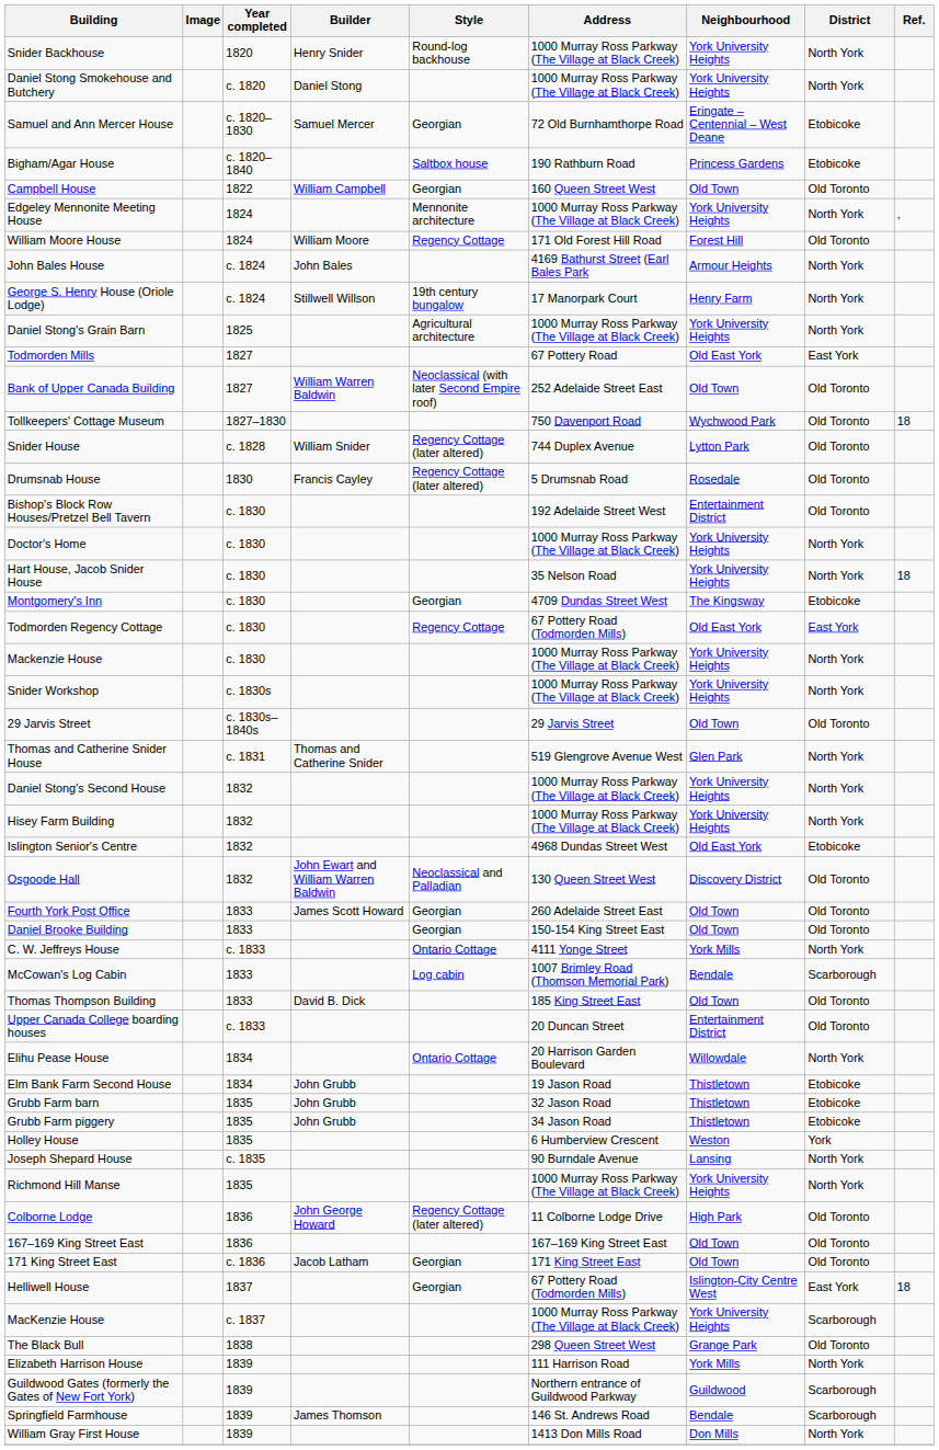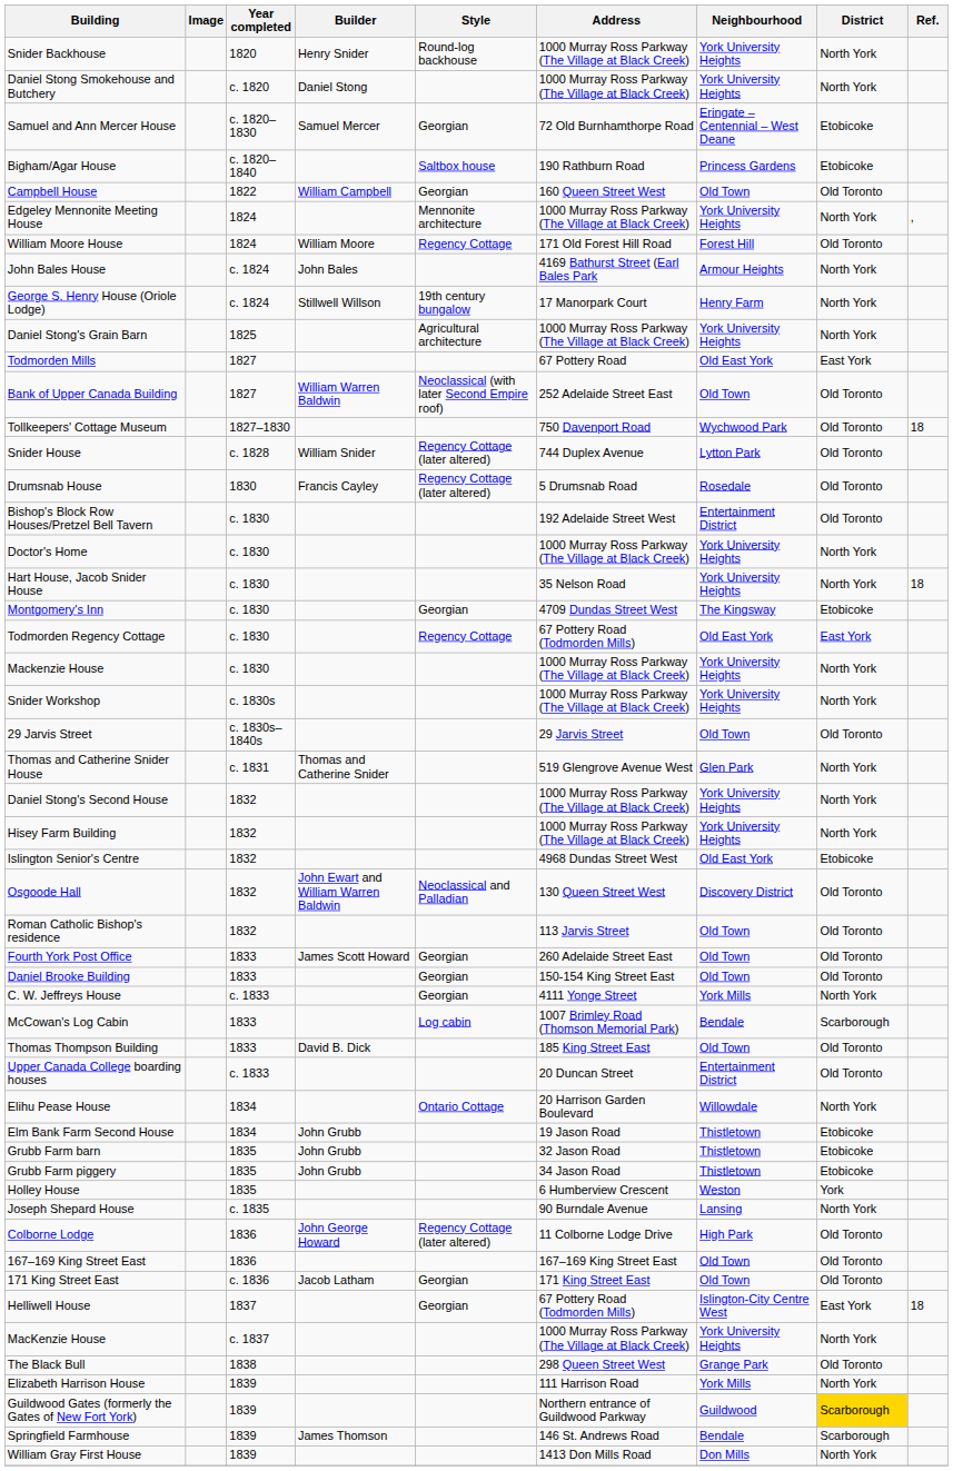+ row: Roman Catholic Bishop's residence | 1832 | 113 Jarvis Street | Old Town | Old Toronto
C. W. Jeffreys House | Style: Ontario Cottage -> Georgian
- row: Richmond Hill Manse | 1835 | 1000 Murray Ross Parkway (The Village at Black Creek) | York University Heights | North York
MacKenzie House | District: Scarborough -> North York
Guildwood Gates (formerly the Gates of New Fort York) | District: no background -> gold background
